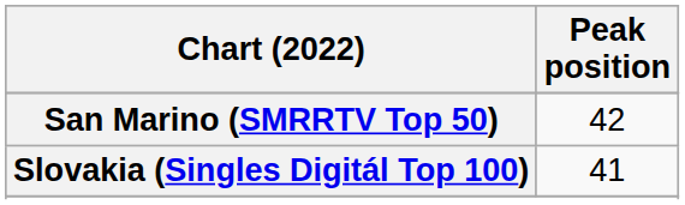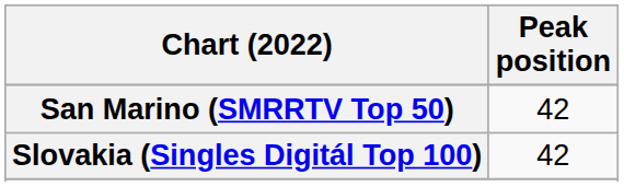Slovakia (Singles Digitál Top 100) | Peak position: 41 -> 42
